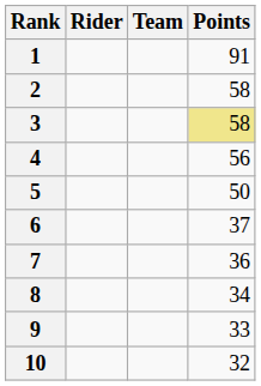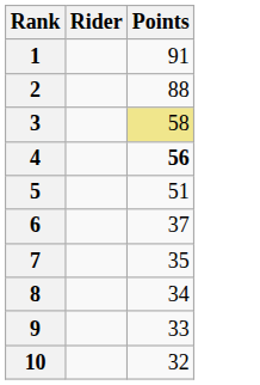- column: Team
2 | Points: 58 -> 88
4 | Points: normal -> bold
5 | Points: 50 -> 51
7 | Points: 36 -> 35
